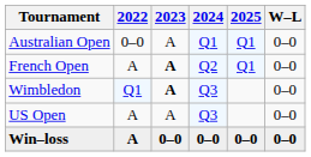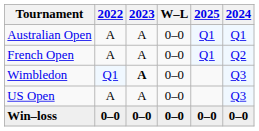columns swapped: 2024 <-> W–L
Australian Open | 2022: 0–0 -> A
French Open | 2023: bold -> normal
Win–loss | 2022: A -> 0–0
